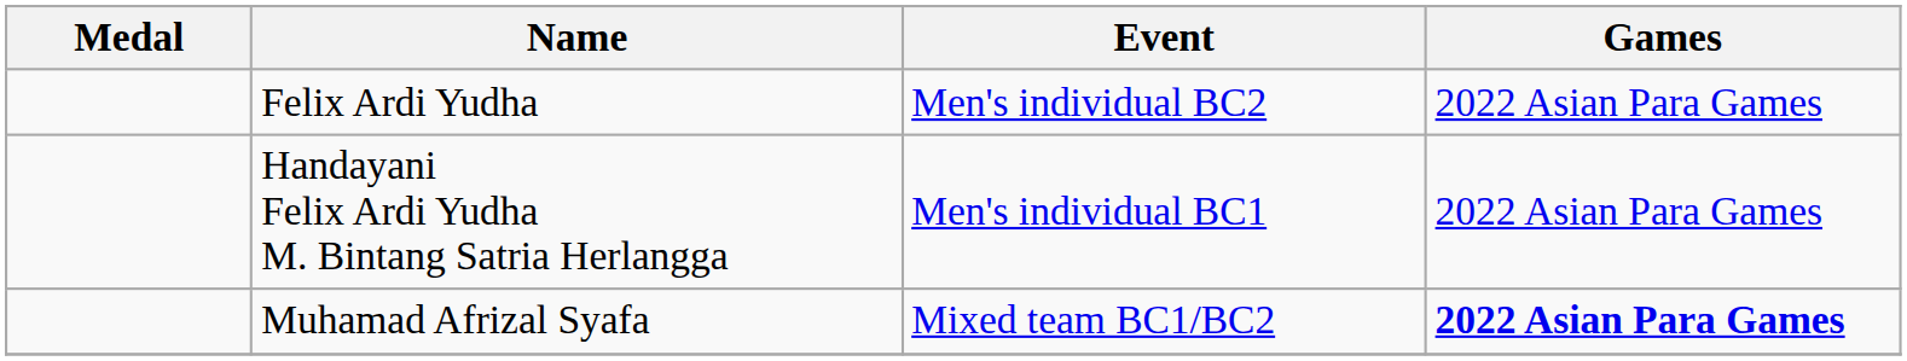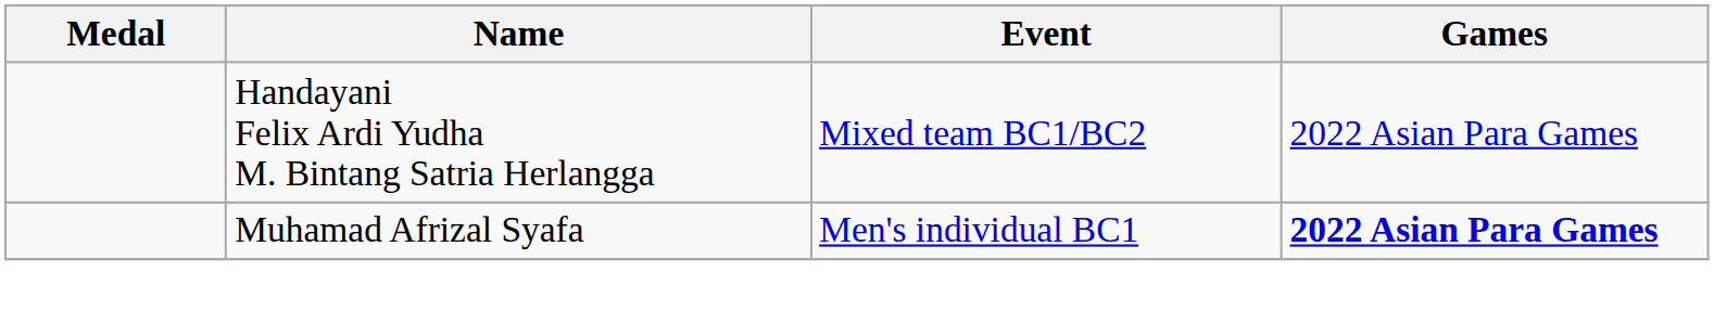- row: Felix Ardi Yudha | Men's individual BC2 | 2022 Asian Para Games
Handayani Felix Ardi Yudha M. Bintang Satria Herlangga | Event: Men's individual BC1 -> Mixed team BC1/BC2
Muhamad Afrizal Syafa | Event: Mixed team BC1/BC2 -> Men's individual BC1
